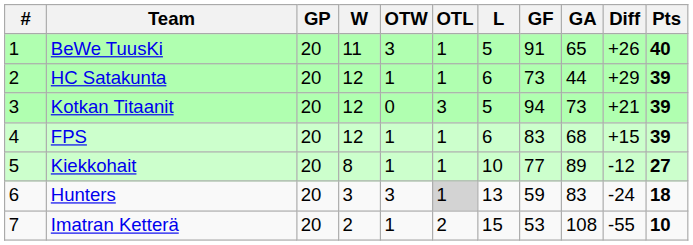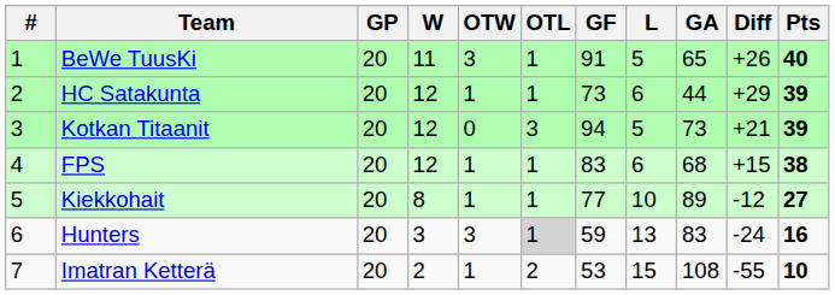columns swapped: L <-> GF
FPS | Pts: 39 -> 38
Hunters | Pts: 18 -> 16
